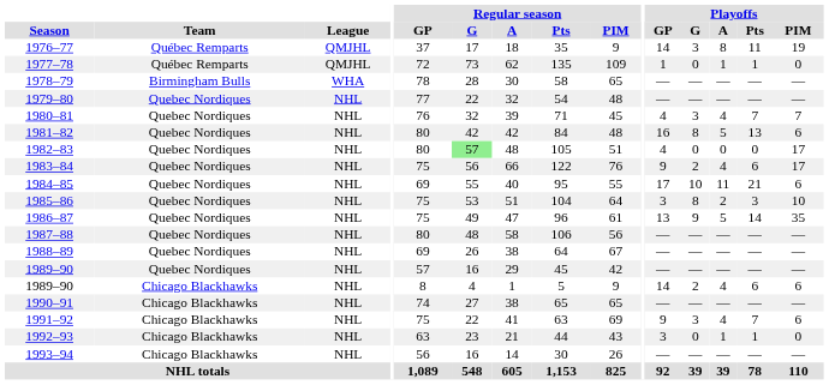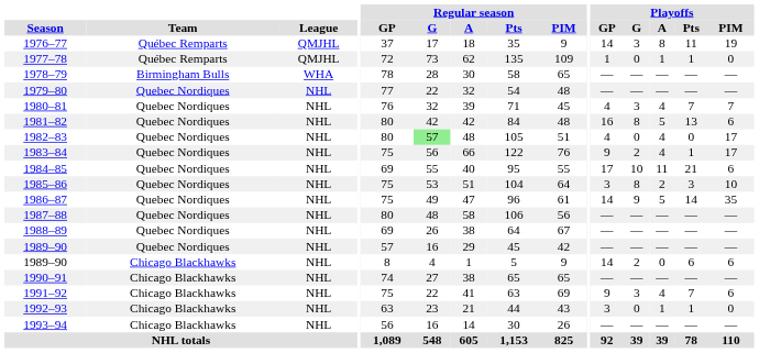1982–83 | Playoffs / A: 0 -> 4
1983–84 | Playoffs / Pts: 6 -> 1
1986–87 | Playoffs / GP: 13 -> 14
1989–90 / Chicago Blackhawks | Playoffs / A: 4 -> 0
